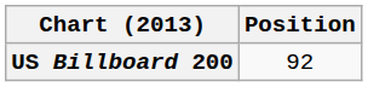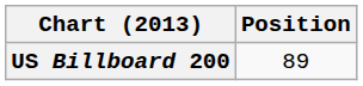US Billboard 200 | Position: 92 -> 89
